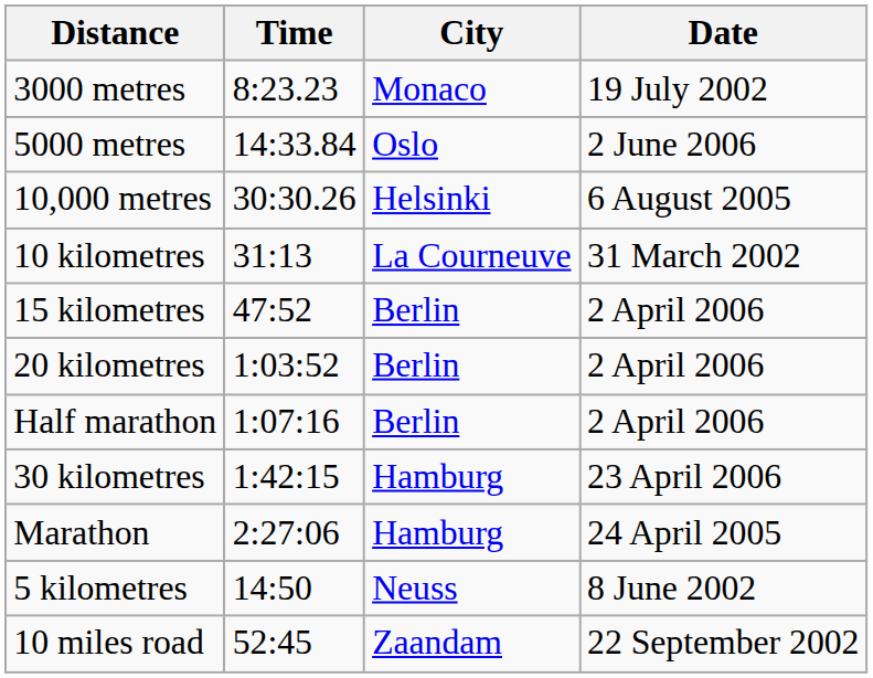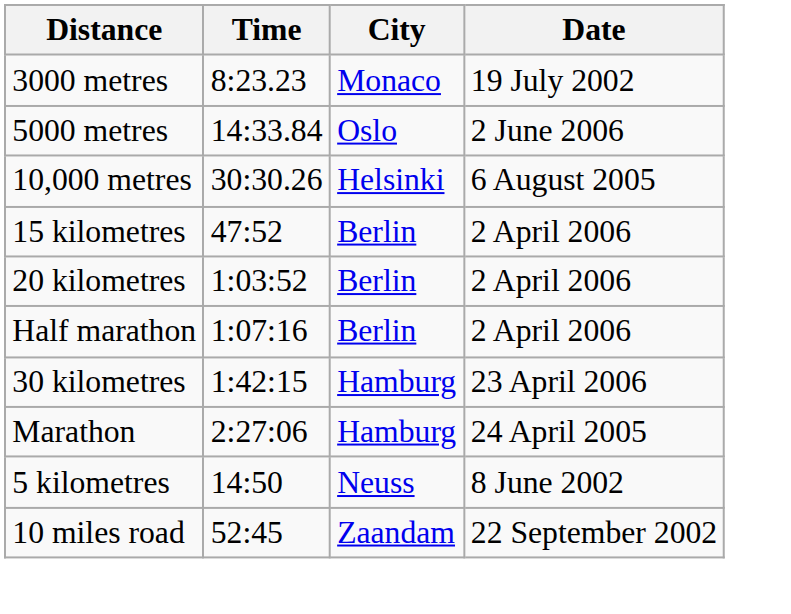- row: 10 kilometres | 31:13 | La Courneuve | 31 March 2002
